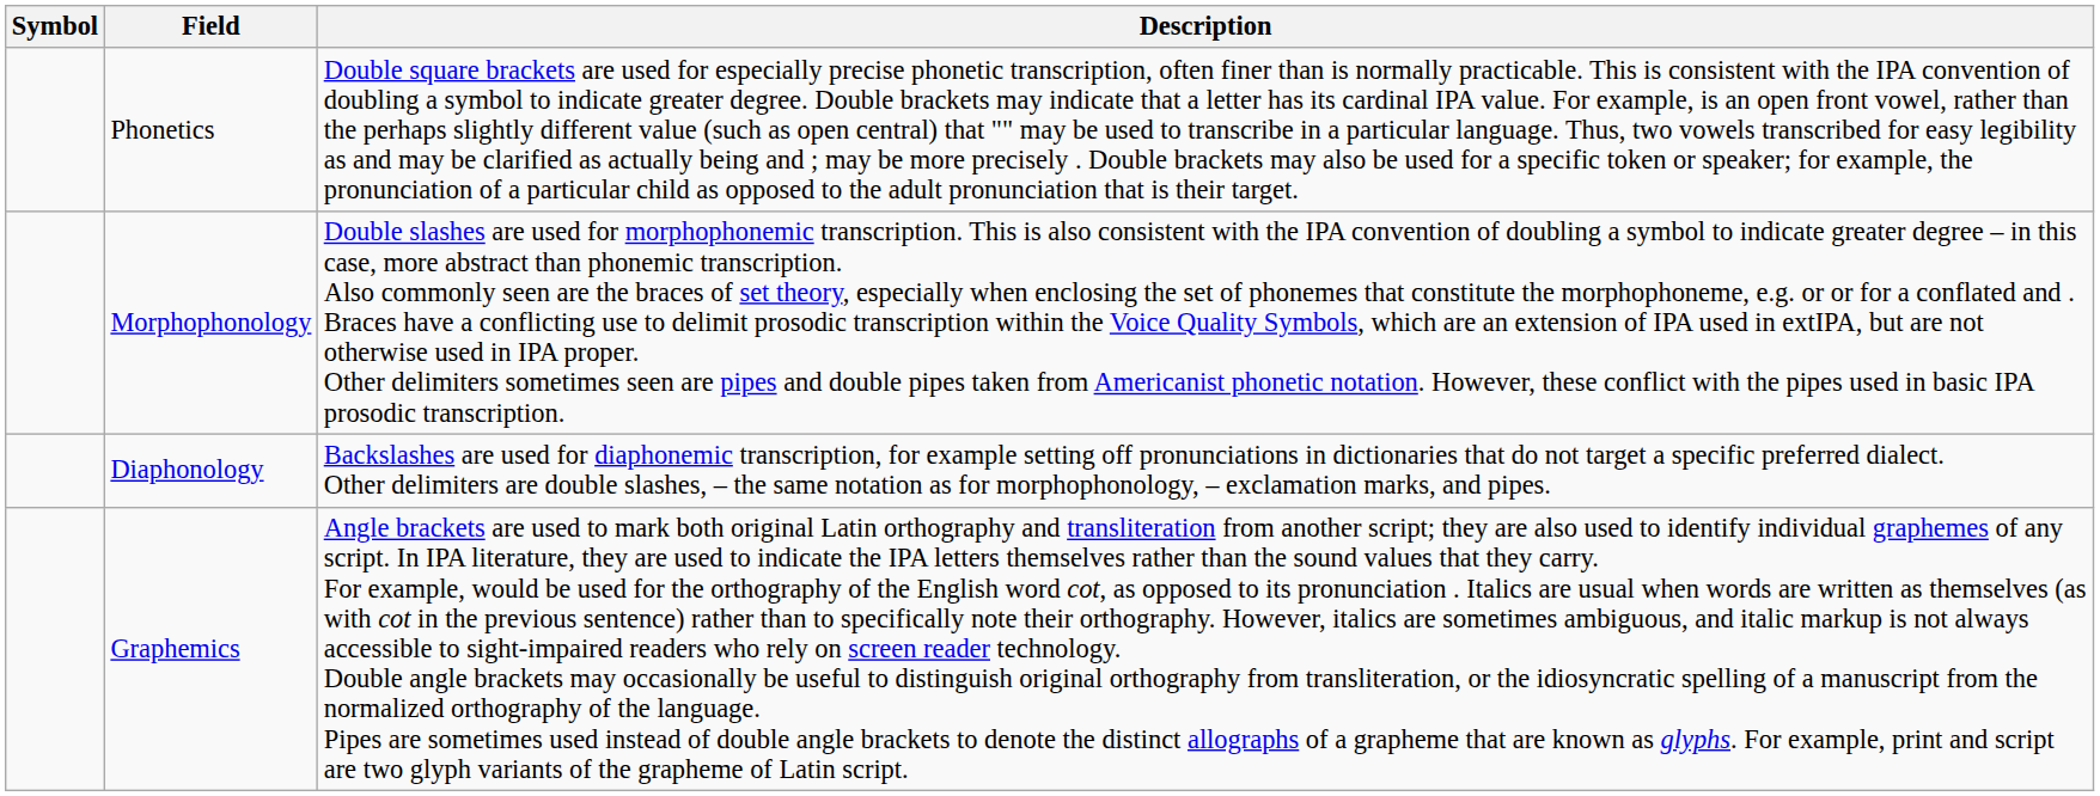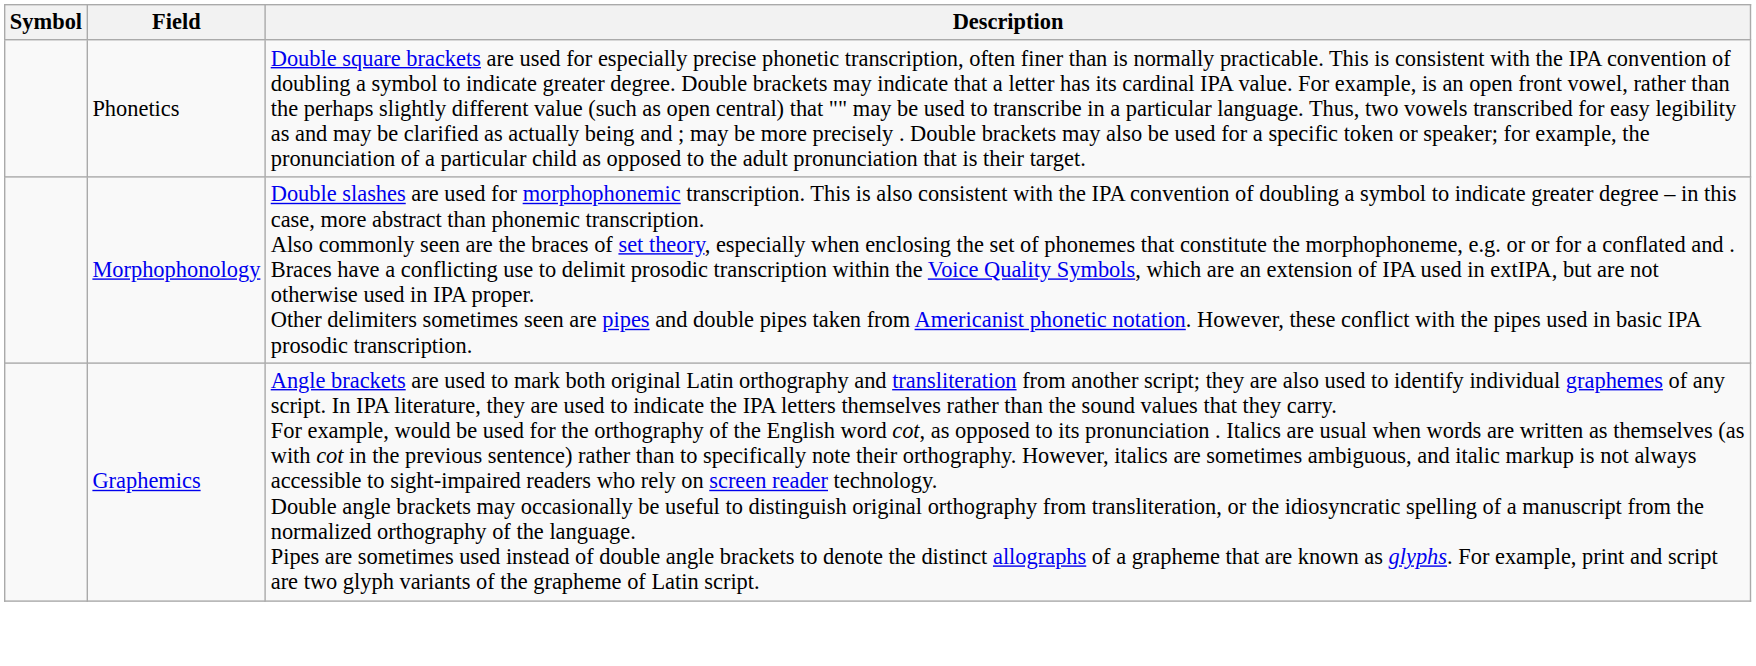- row: Diaphonology | Backslashes are used for diaphonemic transcription, for example setting off pronunciations in dictionaries that do not target a specific preferred dialect. Other delimiters are double slashes, – the same notation as for morphophonology, – exclamation marks, and pipes.
